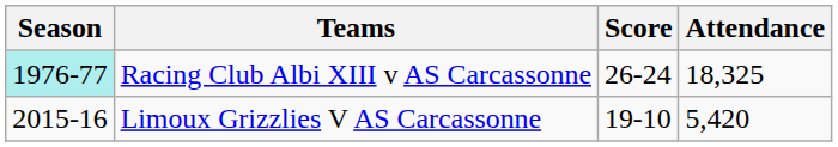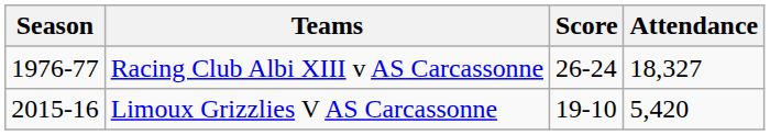Racing Club Albi XIII v AS Carcassonne | Season: paleturquoise background -> no background
Racing Club Albi XIII v AS Carcassonne | Attendance: 18,325 -> 18,327
